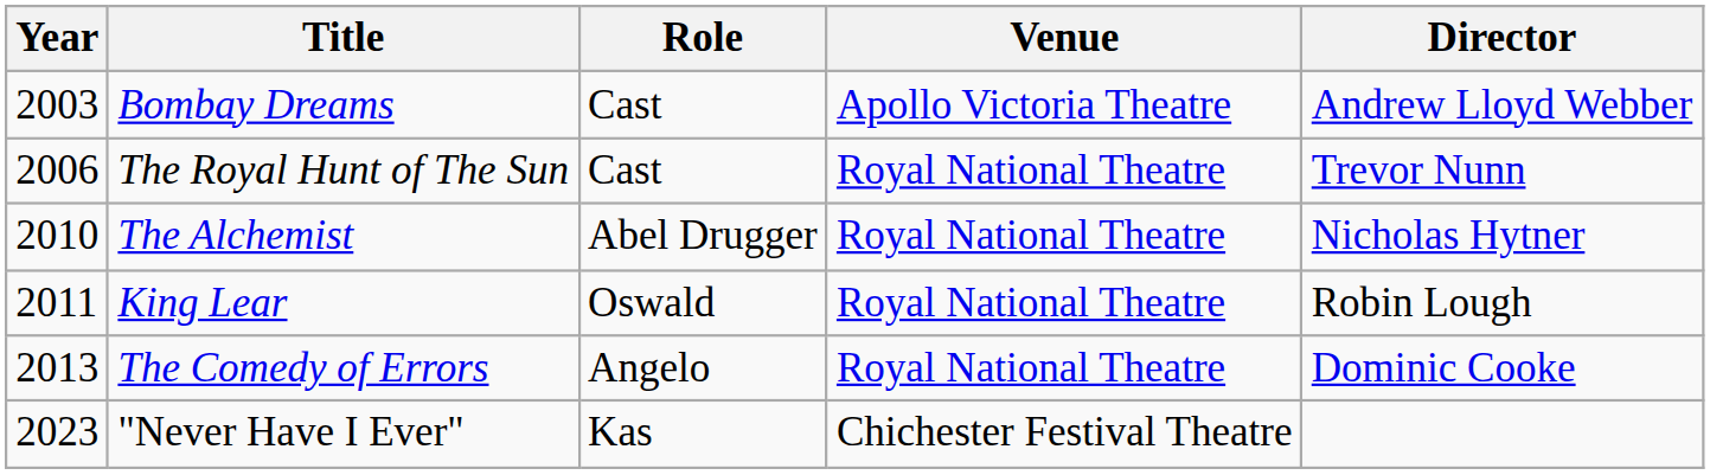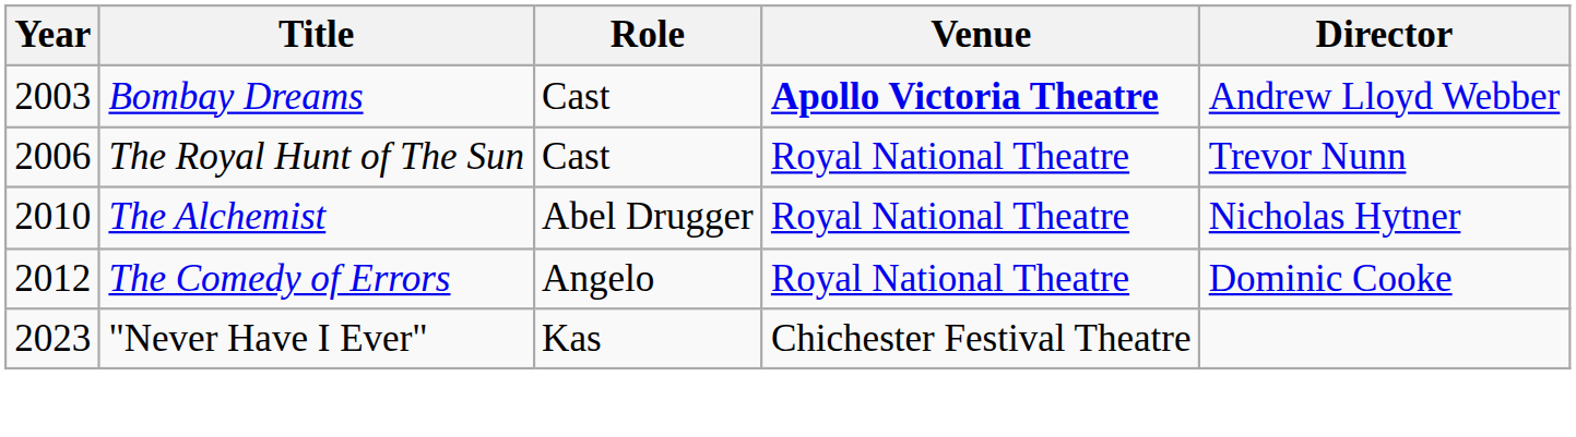Bombay Dreams | Venue: normal -> bold
- row: 2011 | King Lear | Oswald | Royal National Theatre | Robin Lough
The Comedy of Errors | Year: 2013 -> 2012
